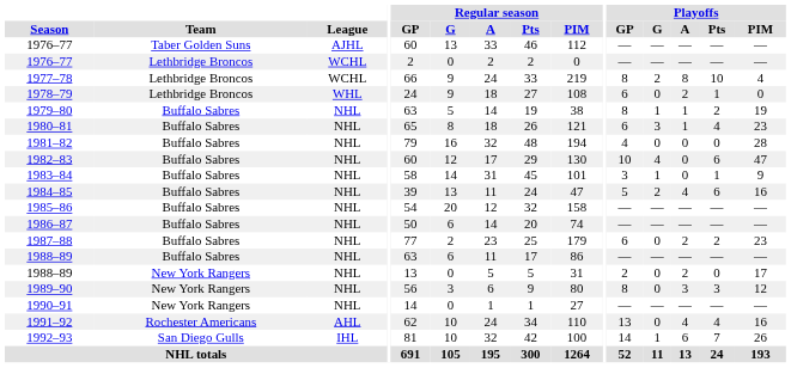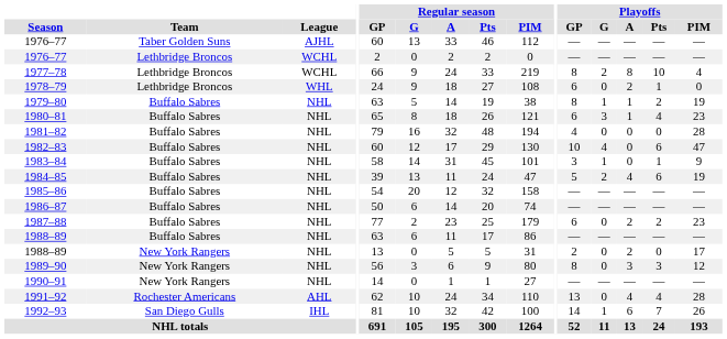1984–85 | Playoffs / PIM: 16 -> 19
1991–92 | Playoffs / PIM: 16 -> 28
